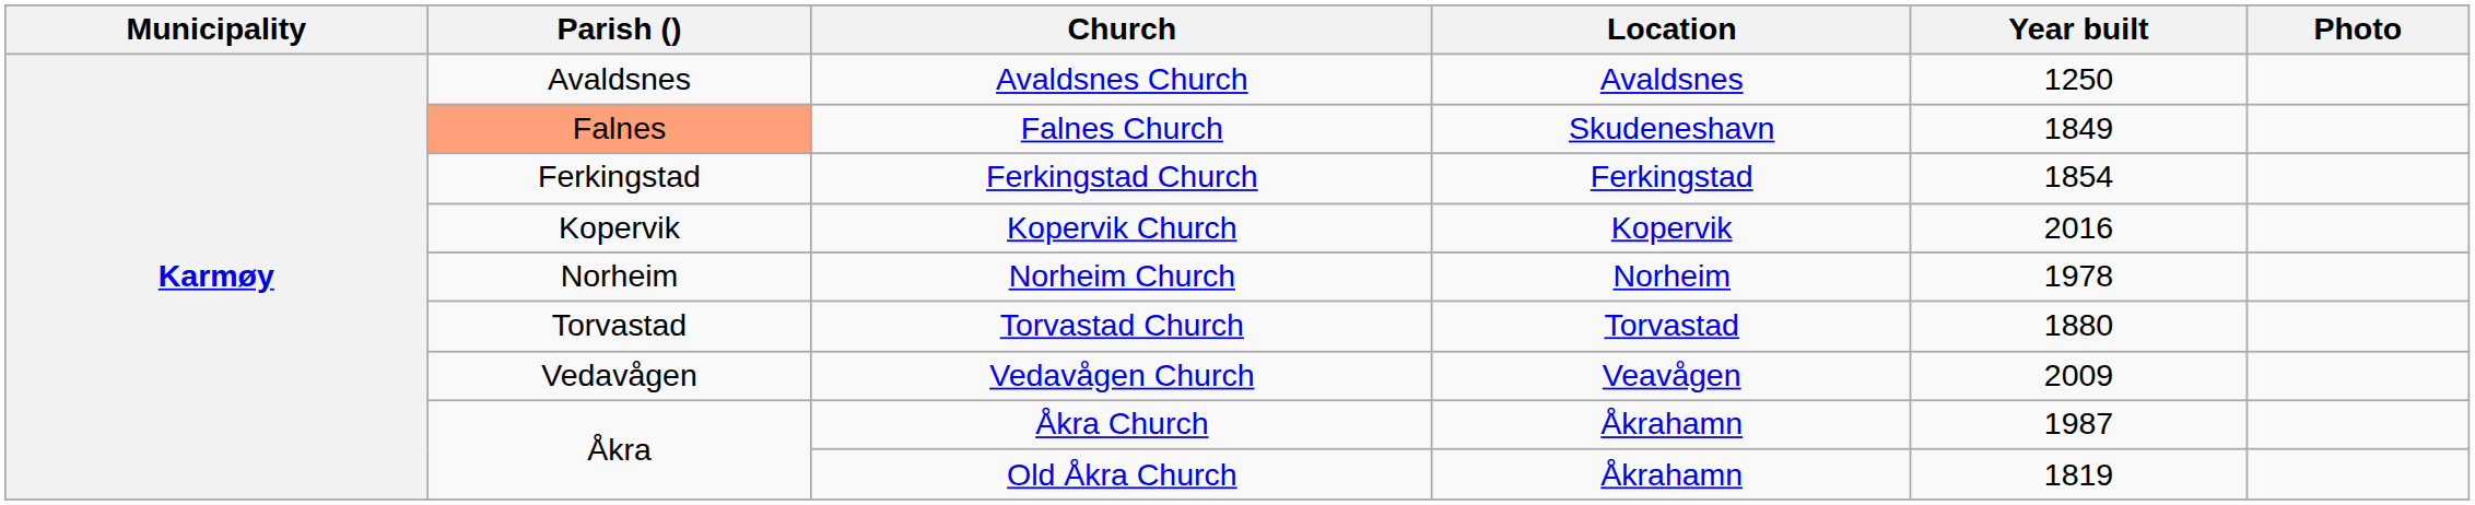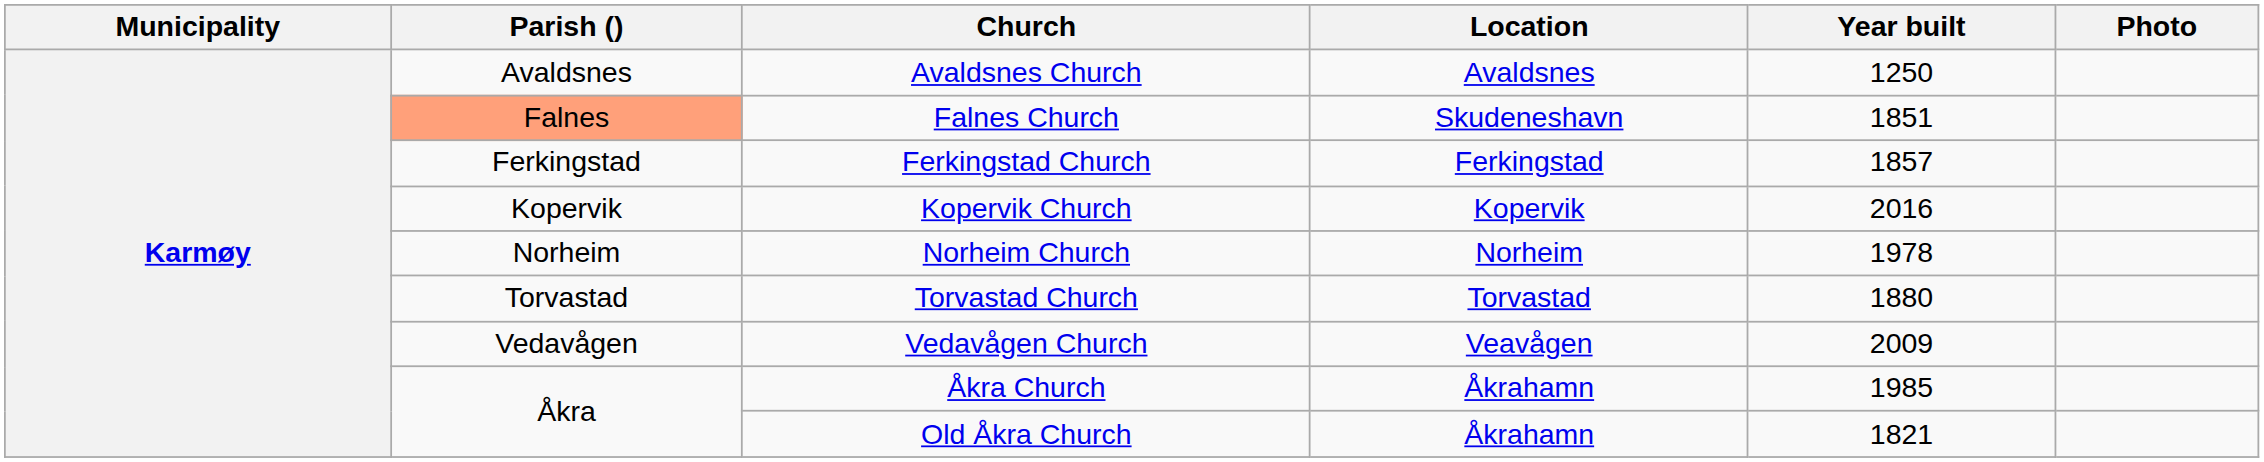Falnes Church | Year built: 1849 -> 1851
Ferkingstad Church | Year built: 1854 -> 1857
Åkra Church | Year built: 1987 -> 1985
Old Åkra Church | Year built: 1819 -> 1821
